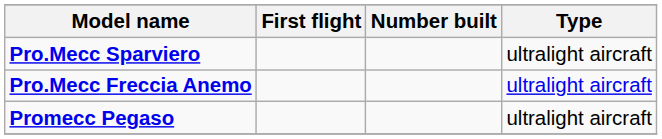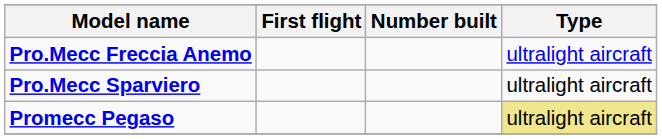rows swapped: Pro.Mecc Freccia Anemo <-> Pro.Mecc Sparviero
Promecc Pegaso | Type: no background -> khaki background
